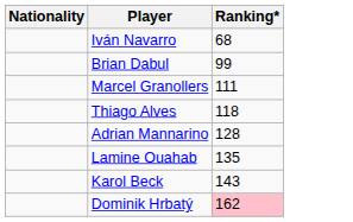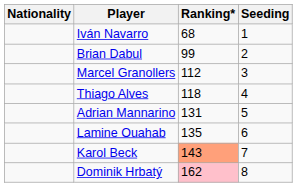+ column: Seeding | 1 | 2 | 3 | 4 | 5 | 6 | 7 | 8
Marcel Granollers | Ranking*: 111 -> 112
Adrian Mannarino | Ranking*: 128 -> 131
Karol Beck | Ranking*: no background -> lightsalmon background
